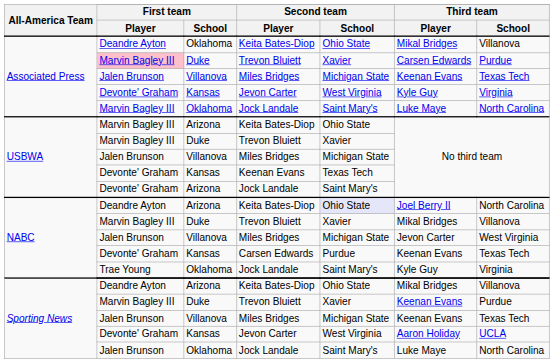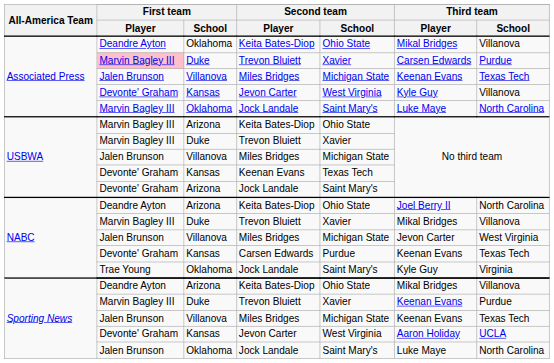Associated Press / Jevon Carter | Third team / School: Virginia -> Villanova
NABC / Keita Bates-Diop | Second team / School: lavender background -> no background
